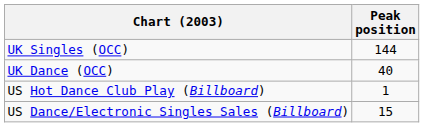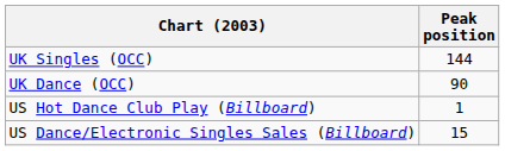UK Dance (OCC) | Peak position: 40 -> 90
